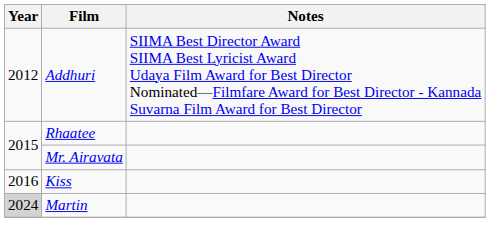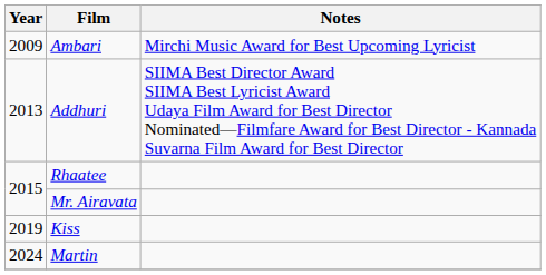+ row: 2009 | Ambari | Mirchi Music Award for Best Upcoming Lyricist
Addhuri | Year: 2012 -> 2013
Kiss | Year: 2016 -> 2019
Martin | Year: lightgrey background -> no background
